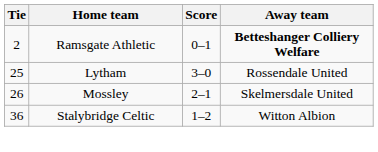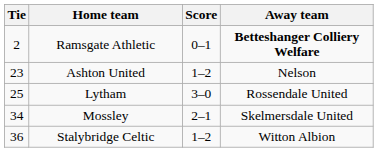+ row: 23 | Ashton United | 1–2 | Nelson
Mossley | Tie: 26 -> 34
